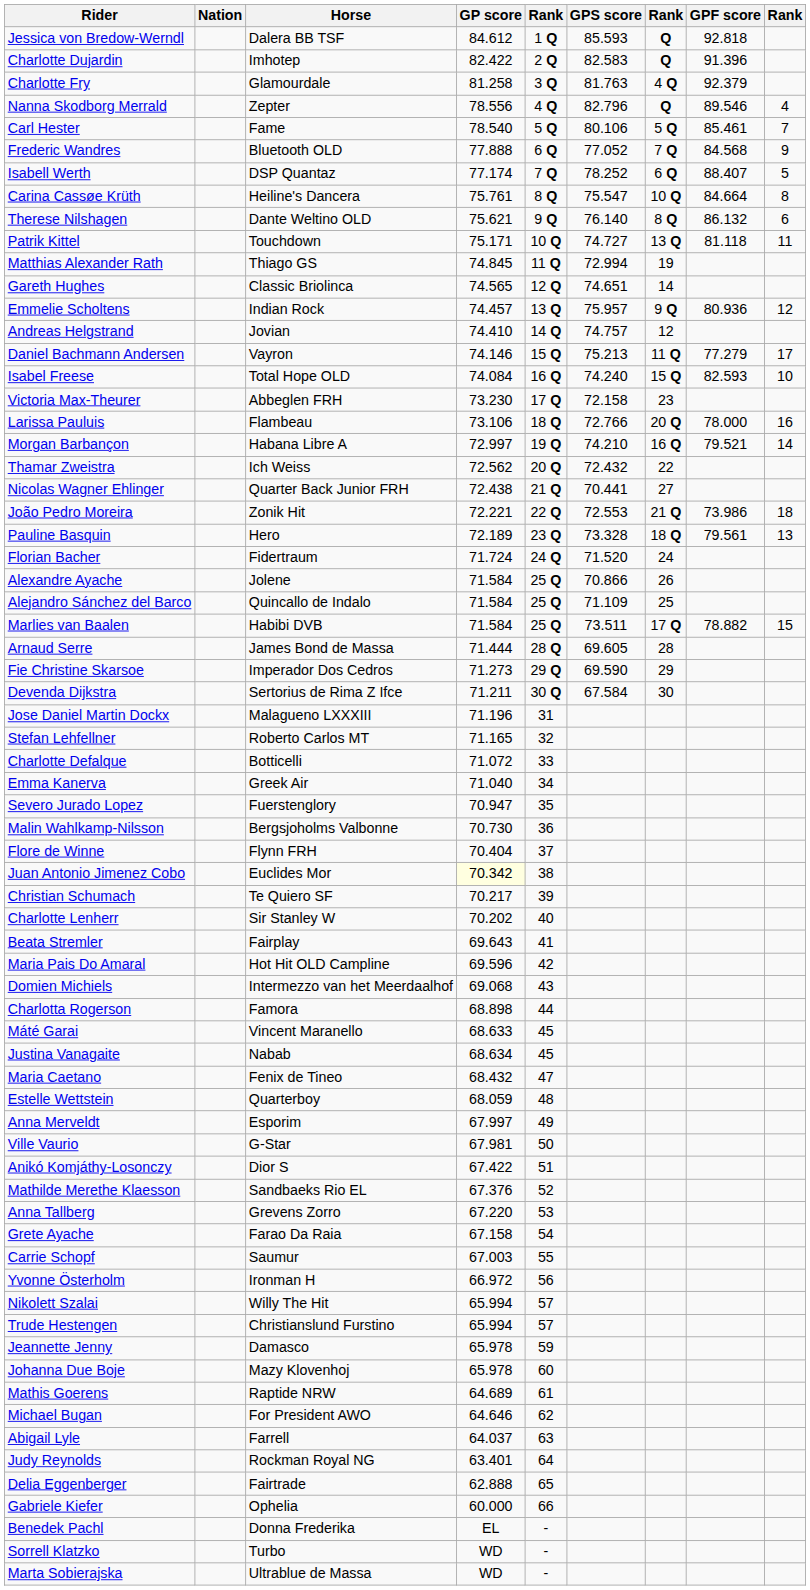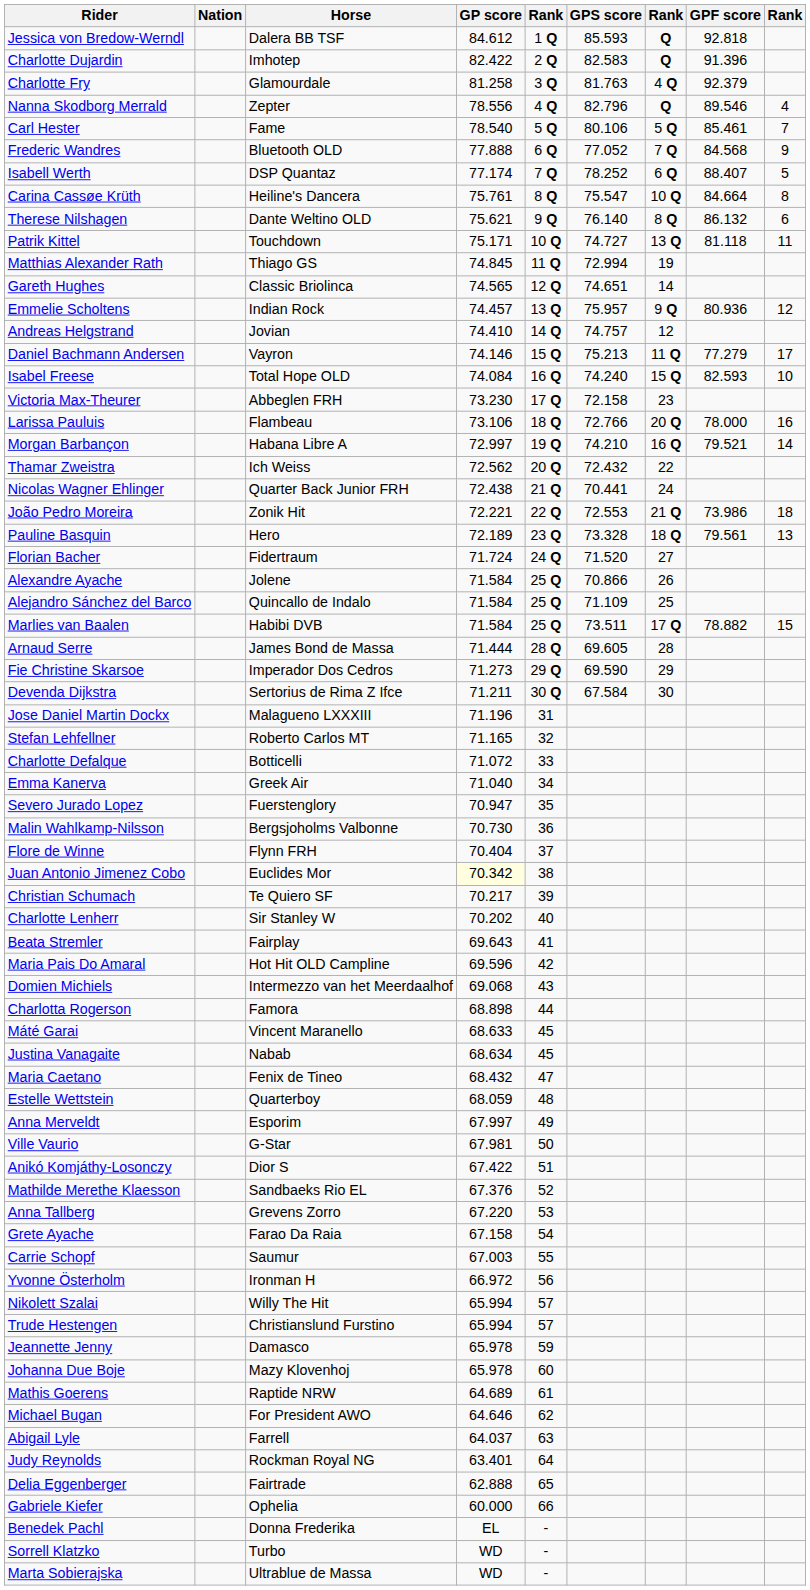Nicolas Wagner Ehlinger | column 7: 27 -> 24
Florian Bacher | column 7: 24 -> 27
